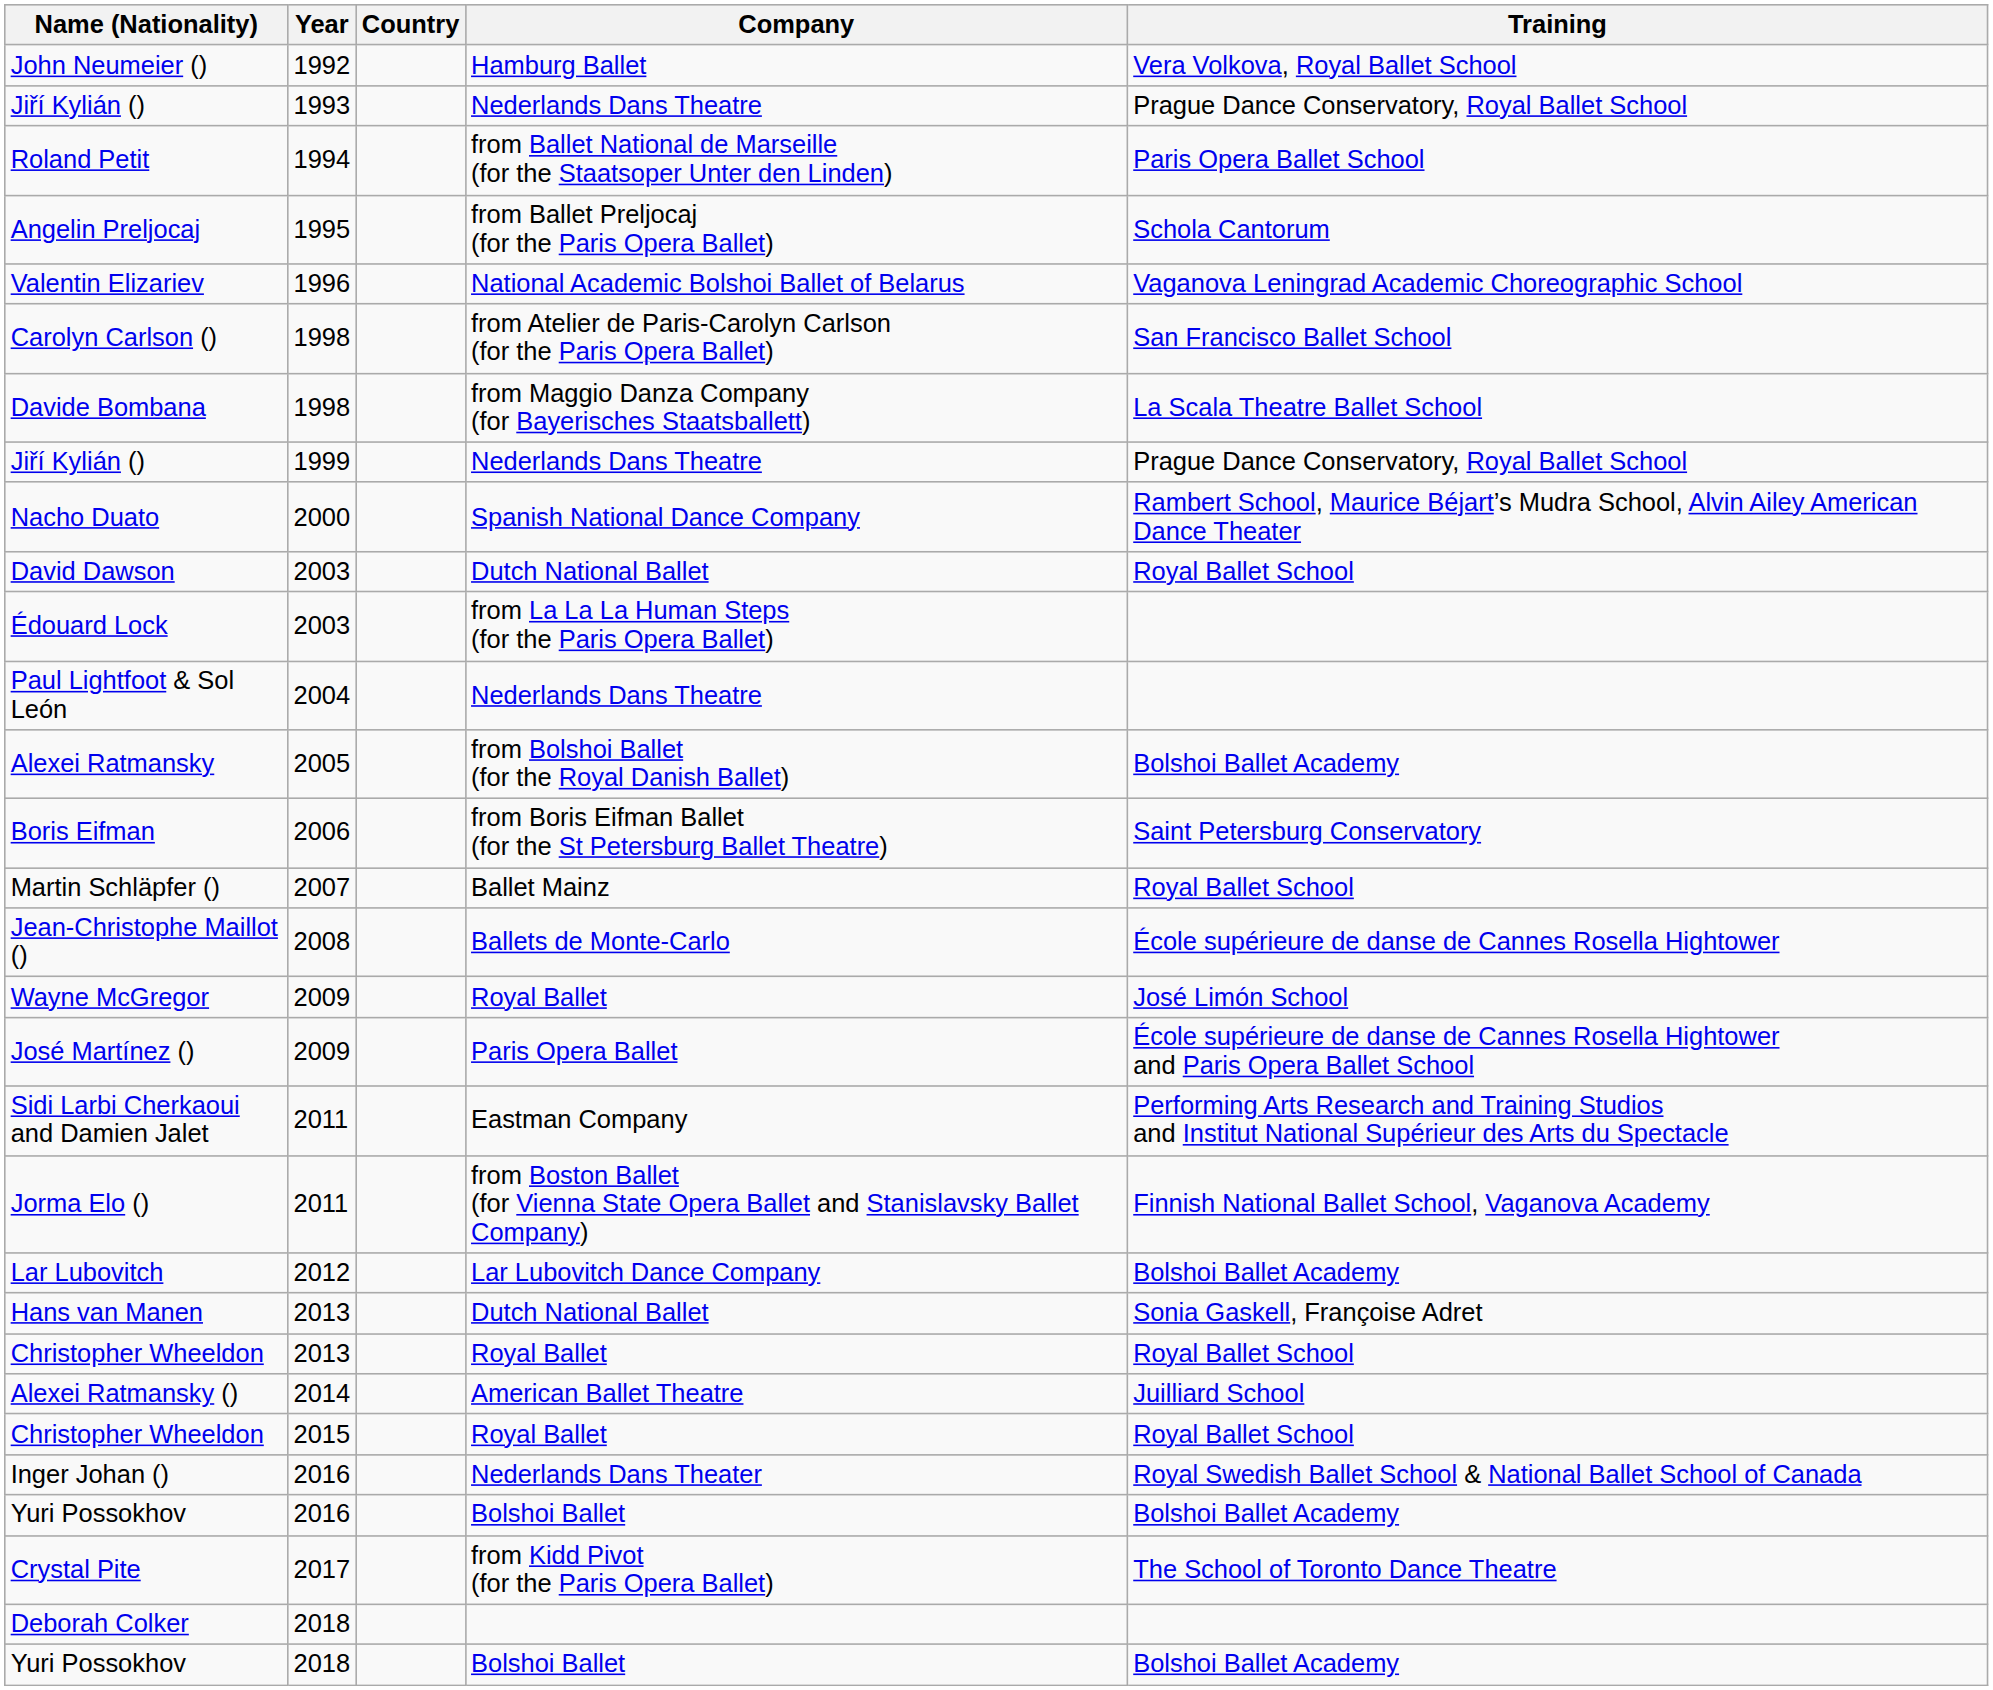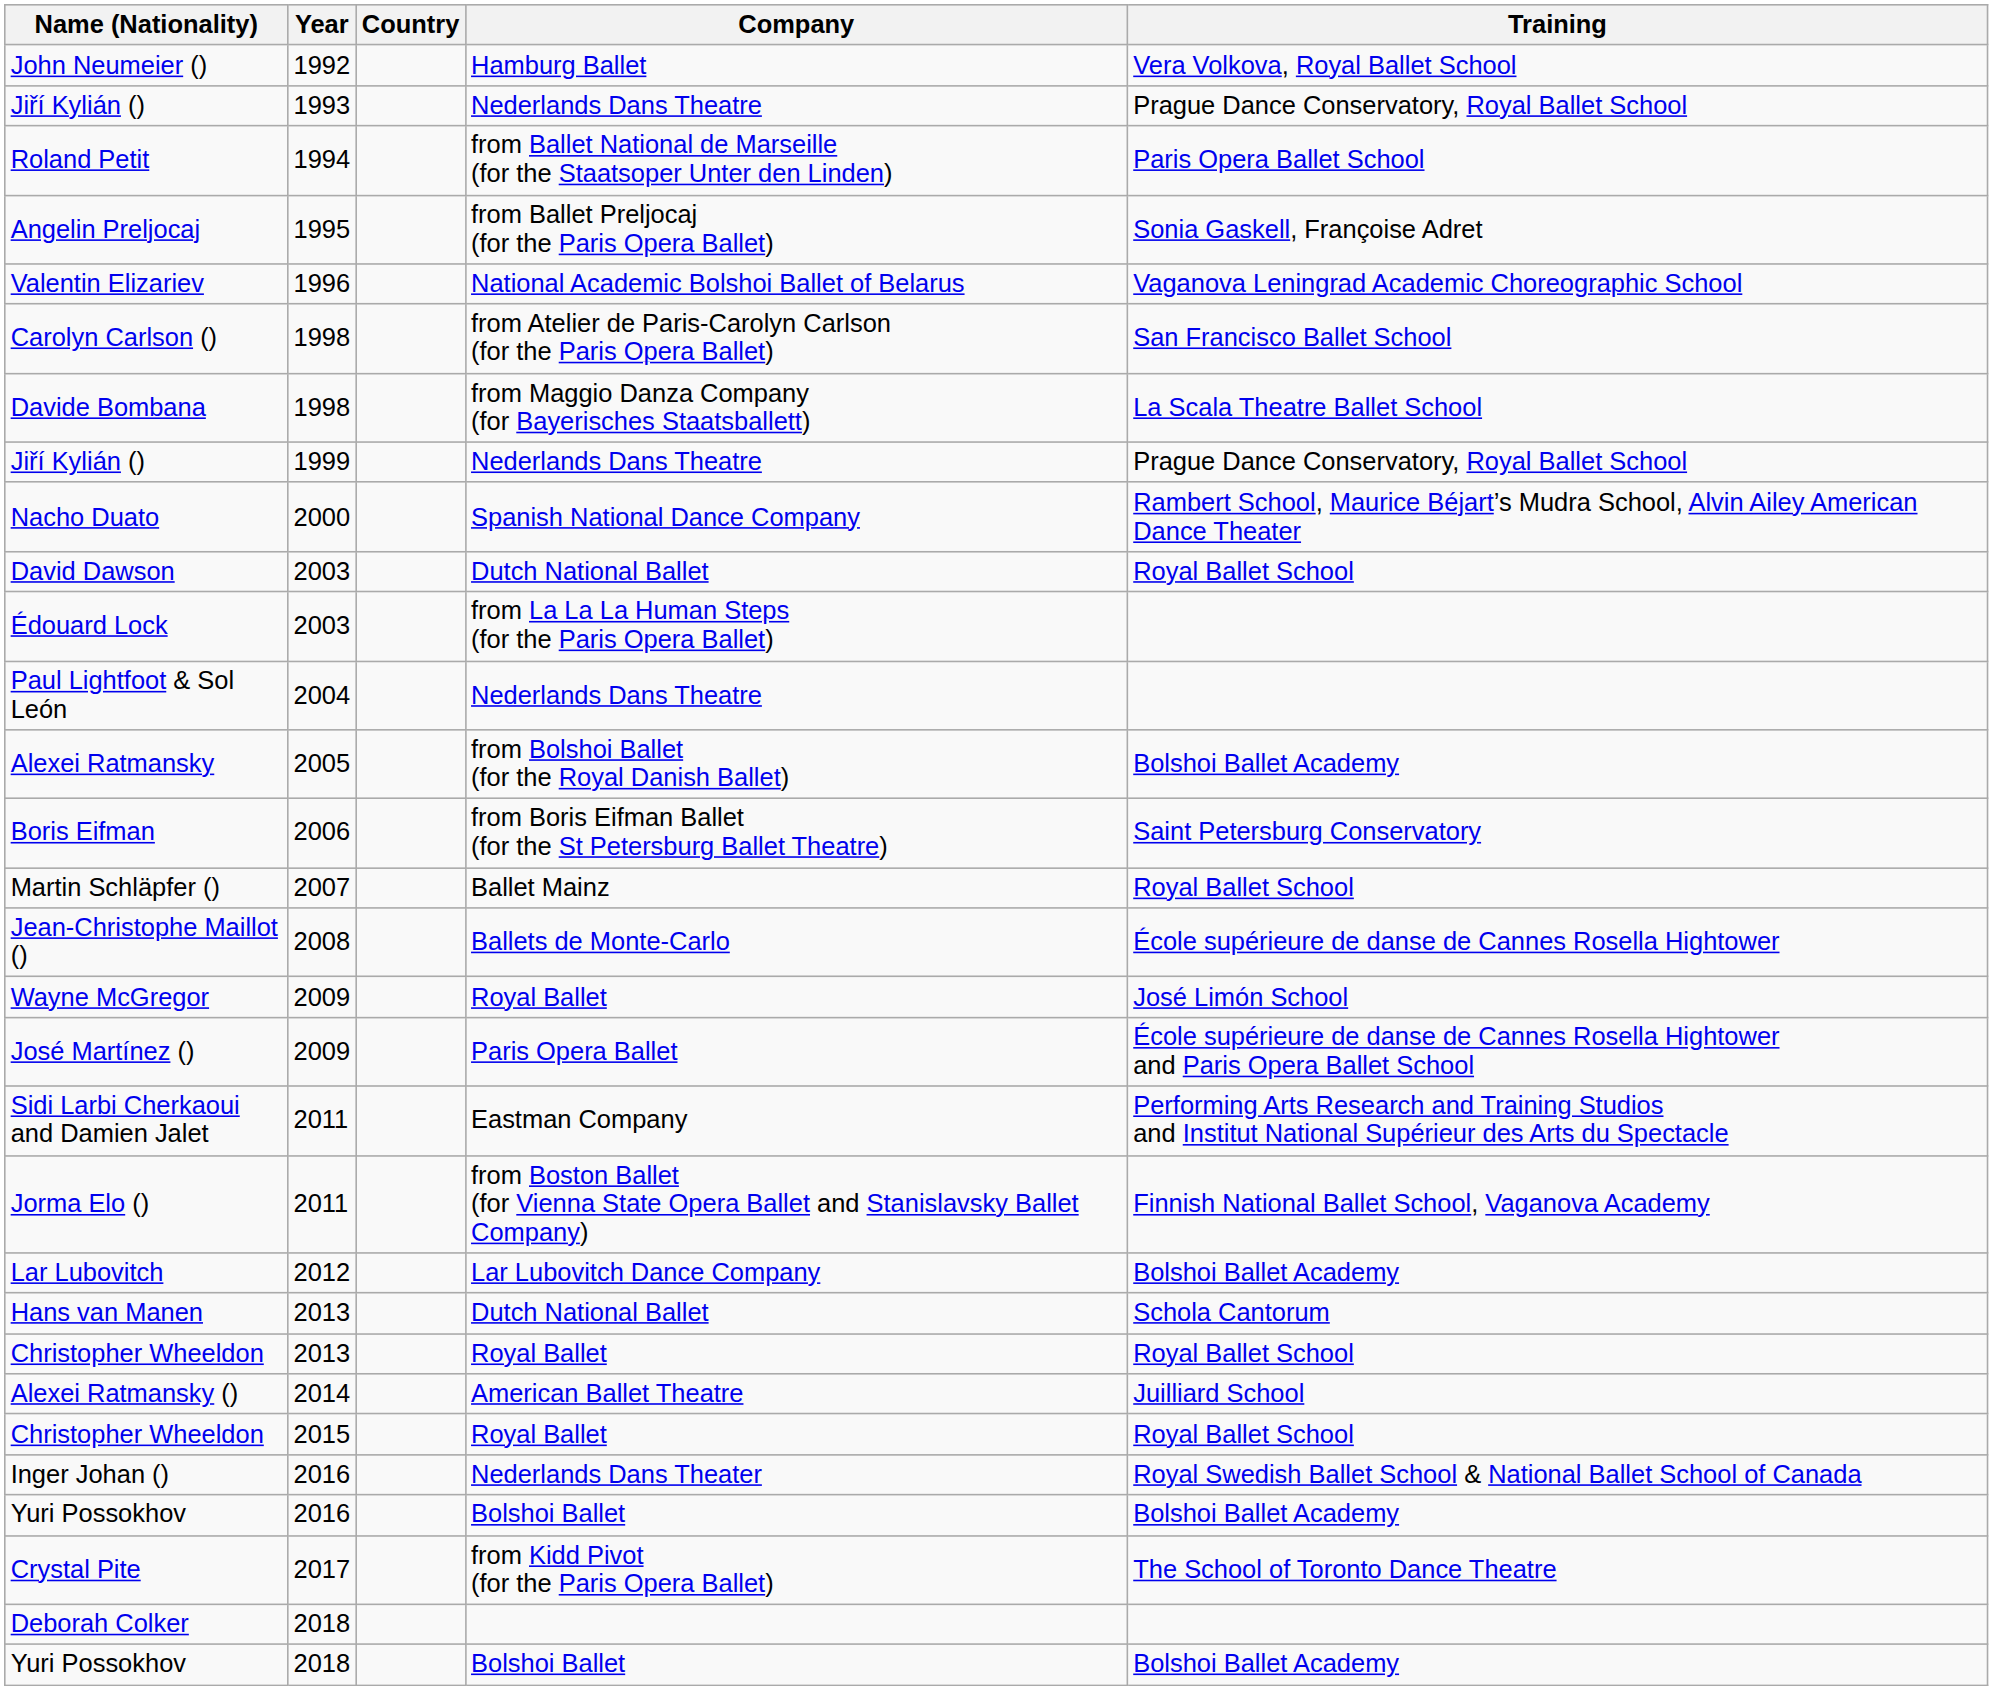Angelin Preljocaj | Training: Schola Cantorum -> Sonia Gaskell, Françoise Adret
Hans van Manen | Training: Sonia Gaskell, Françoise Adret -> Schola Cantorum
